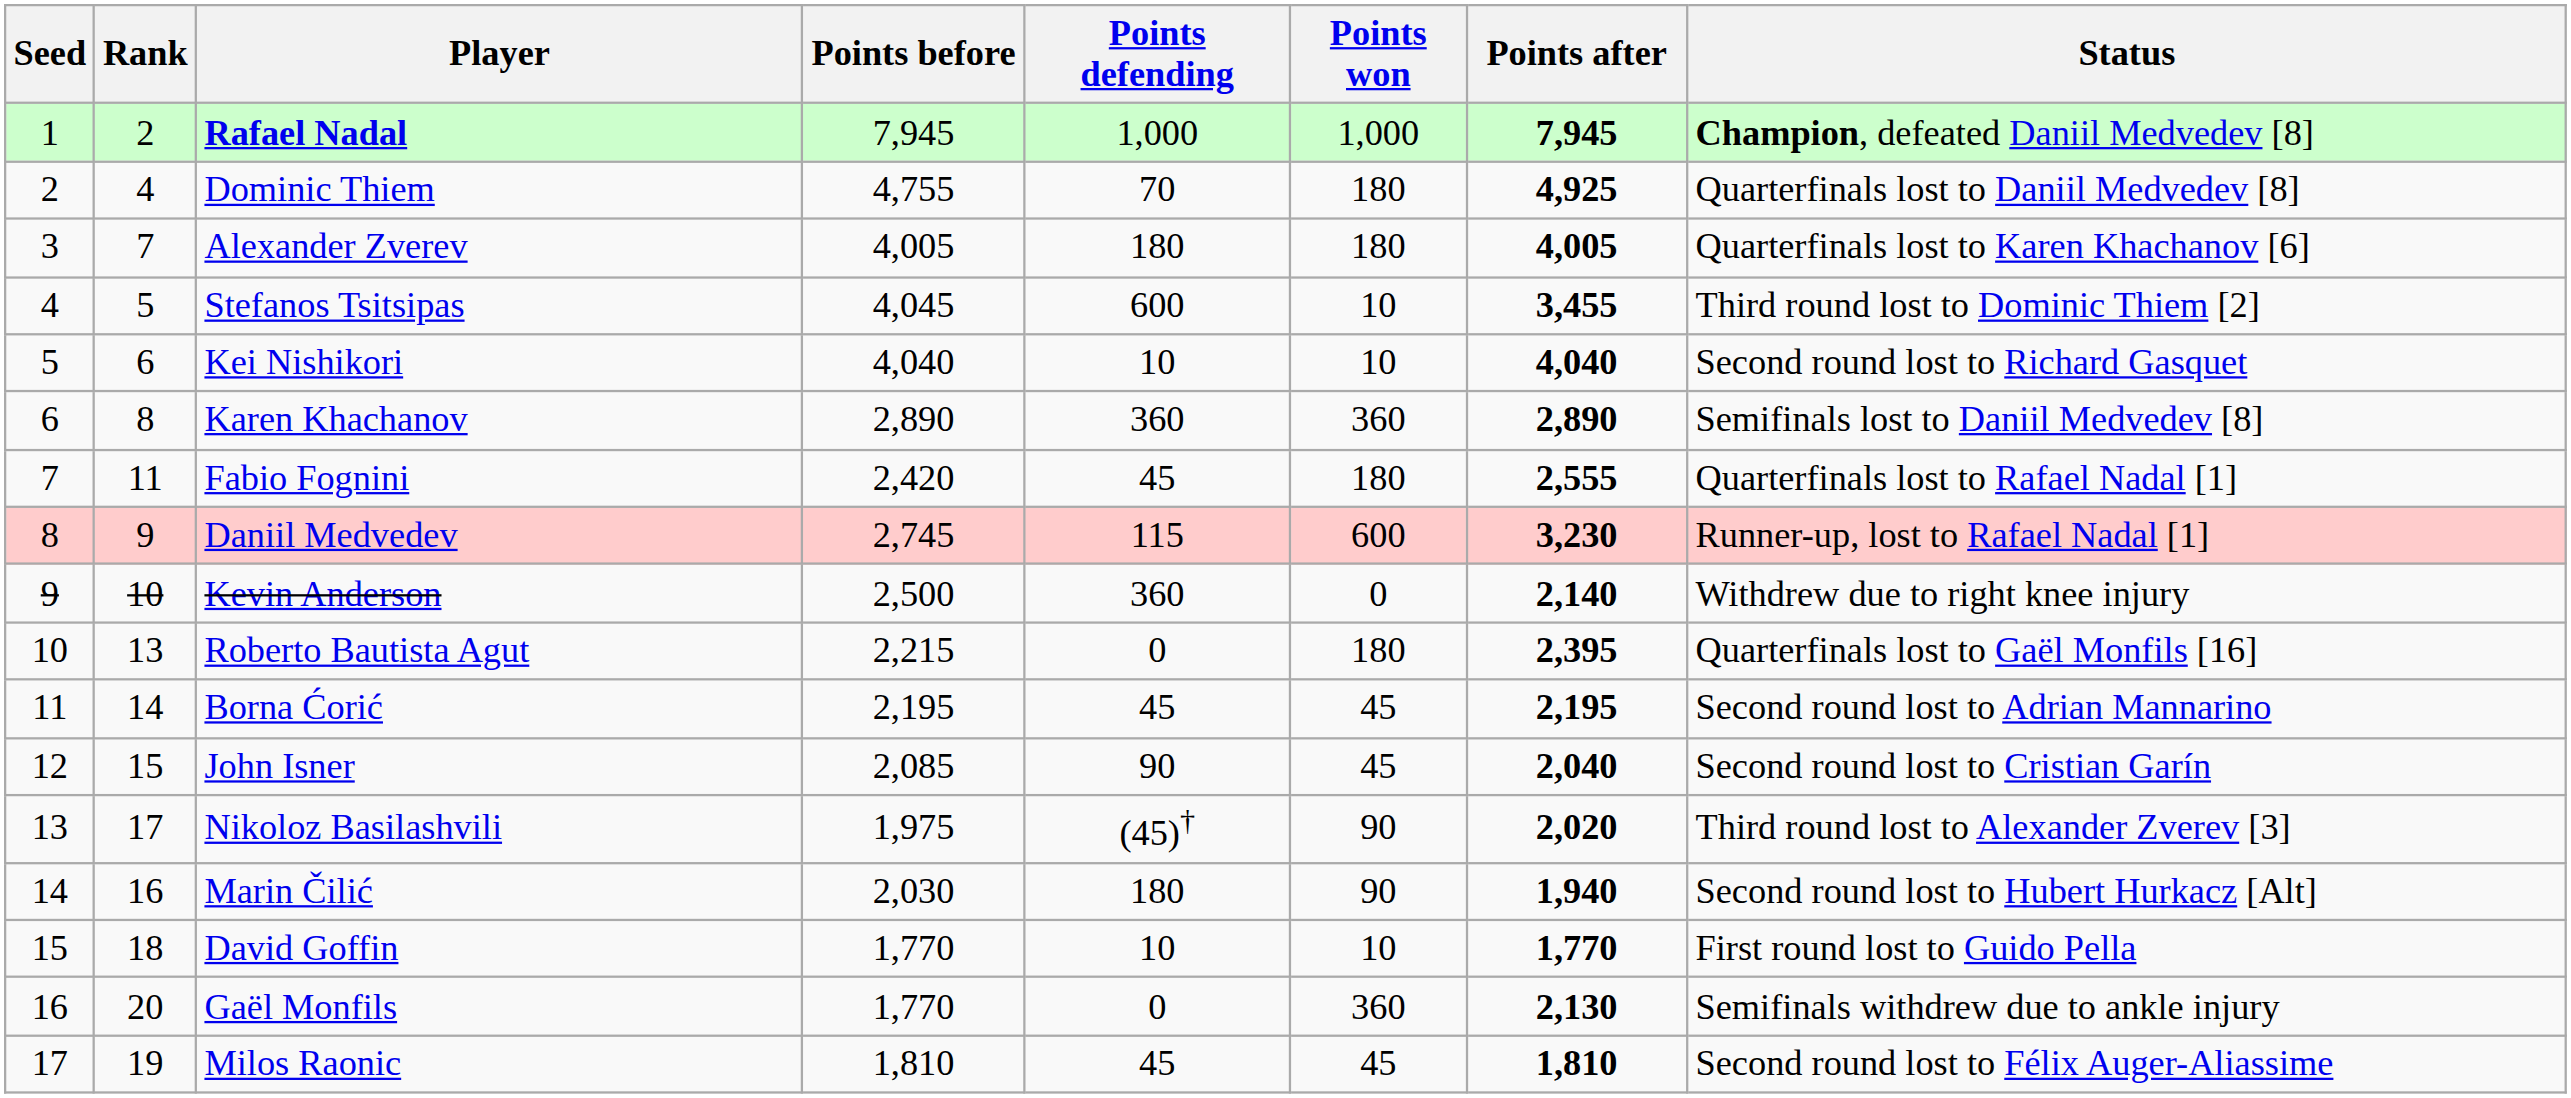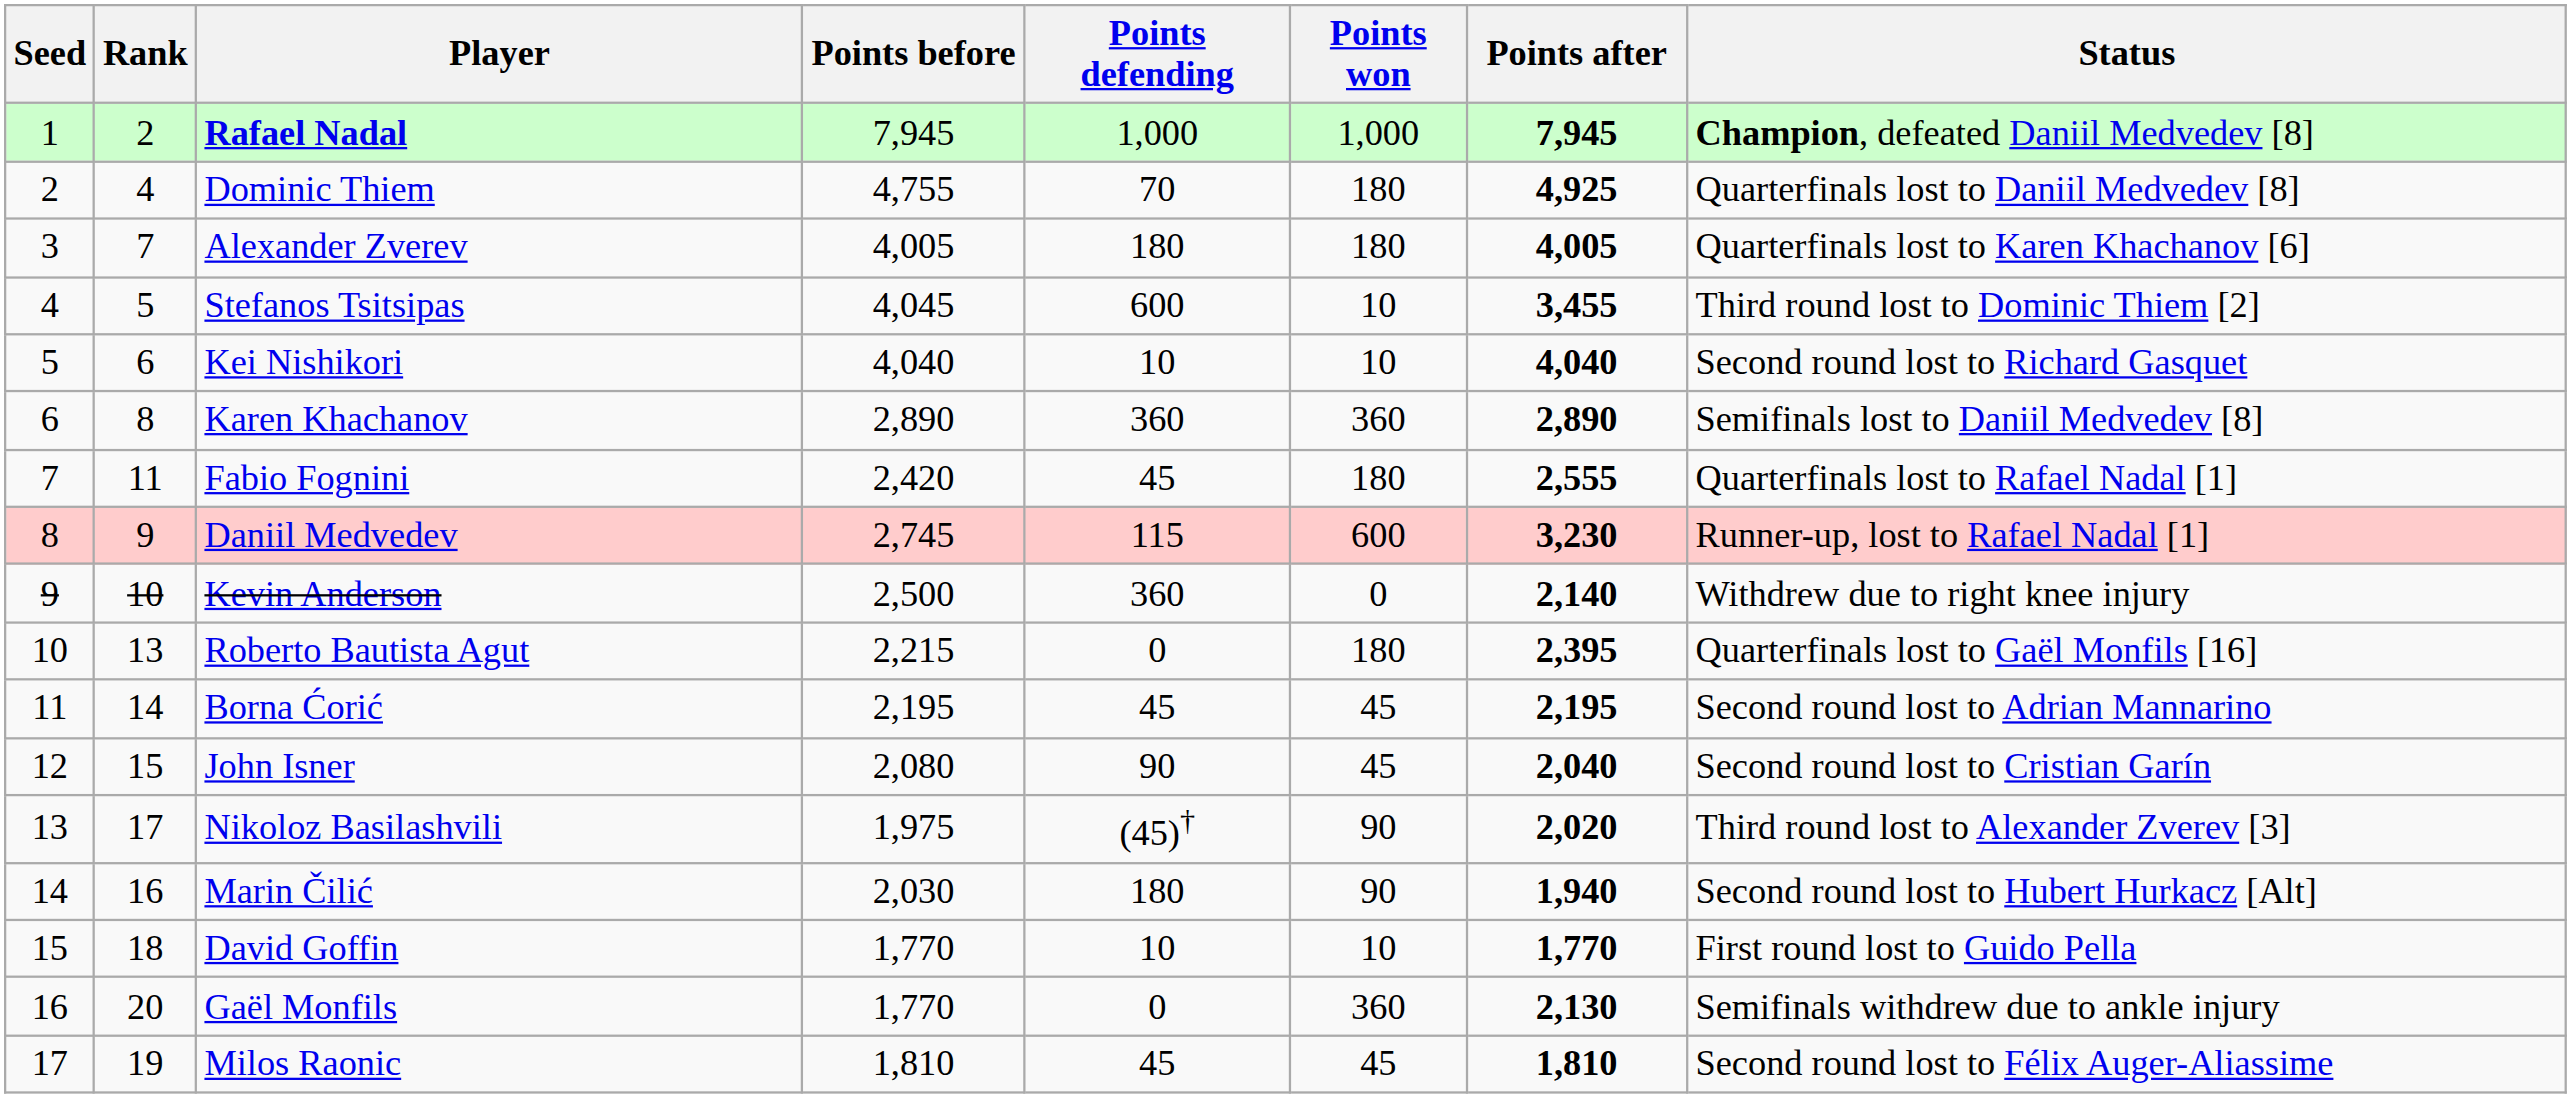John Isner | Points before: 2,085 -> 2,080
